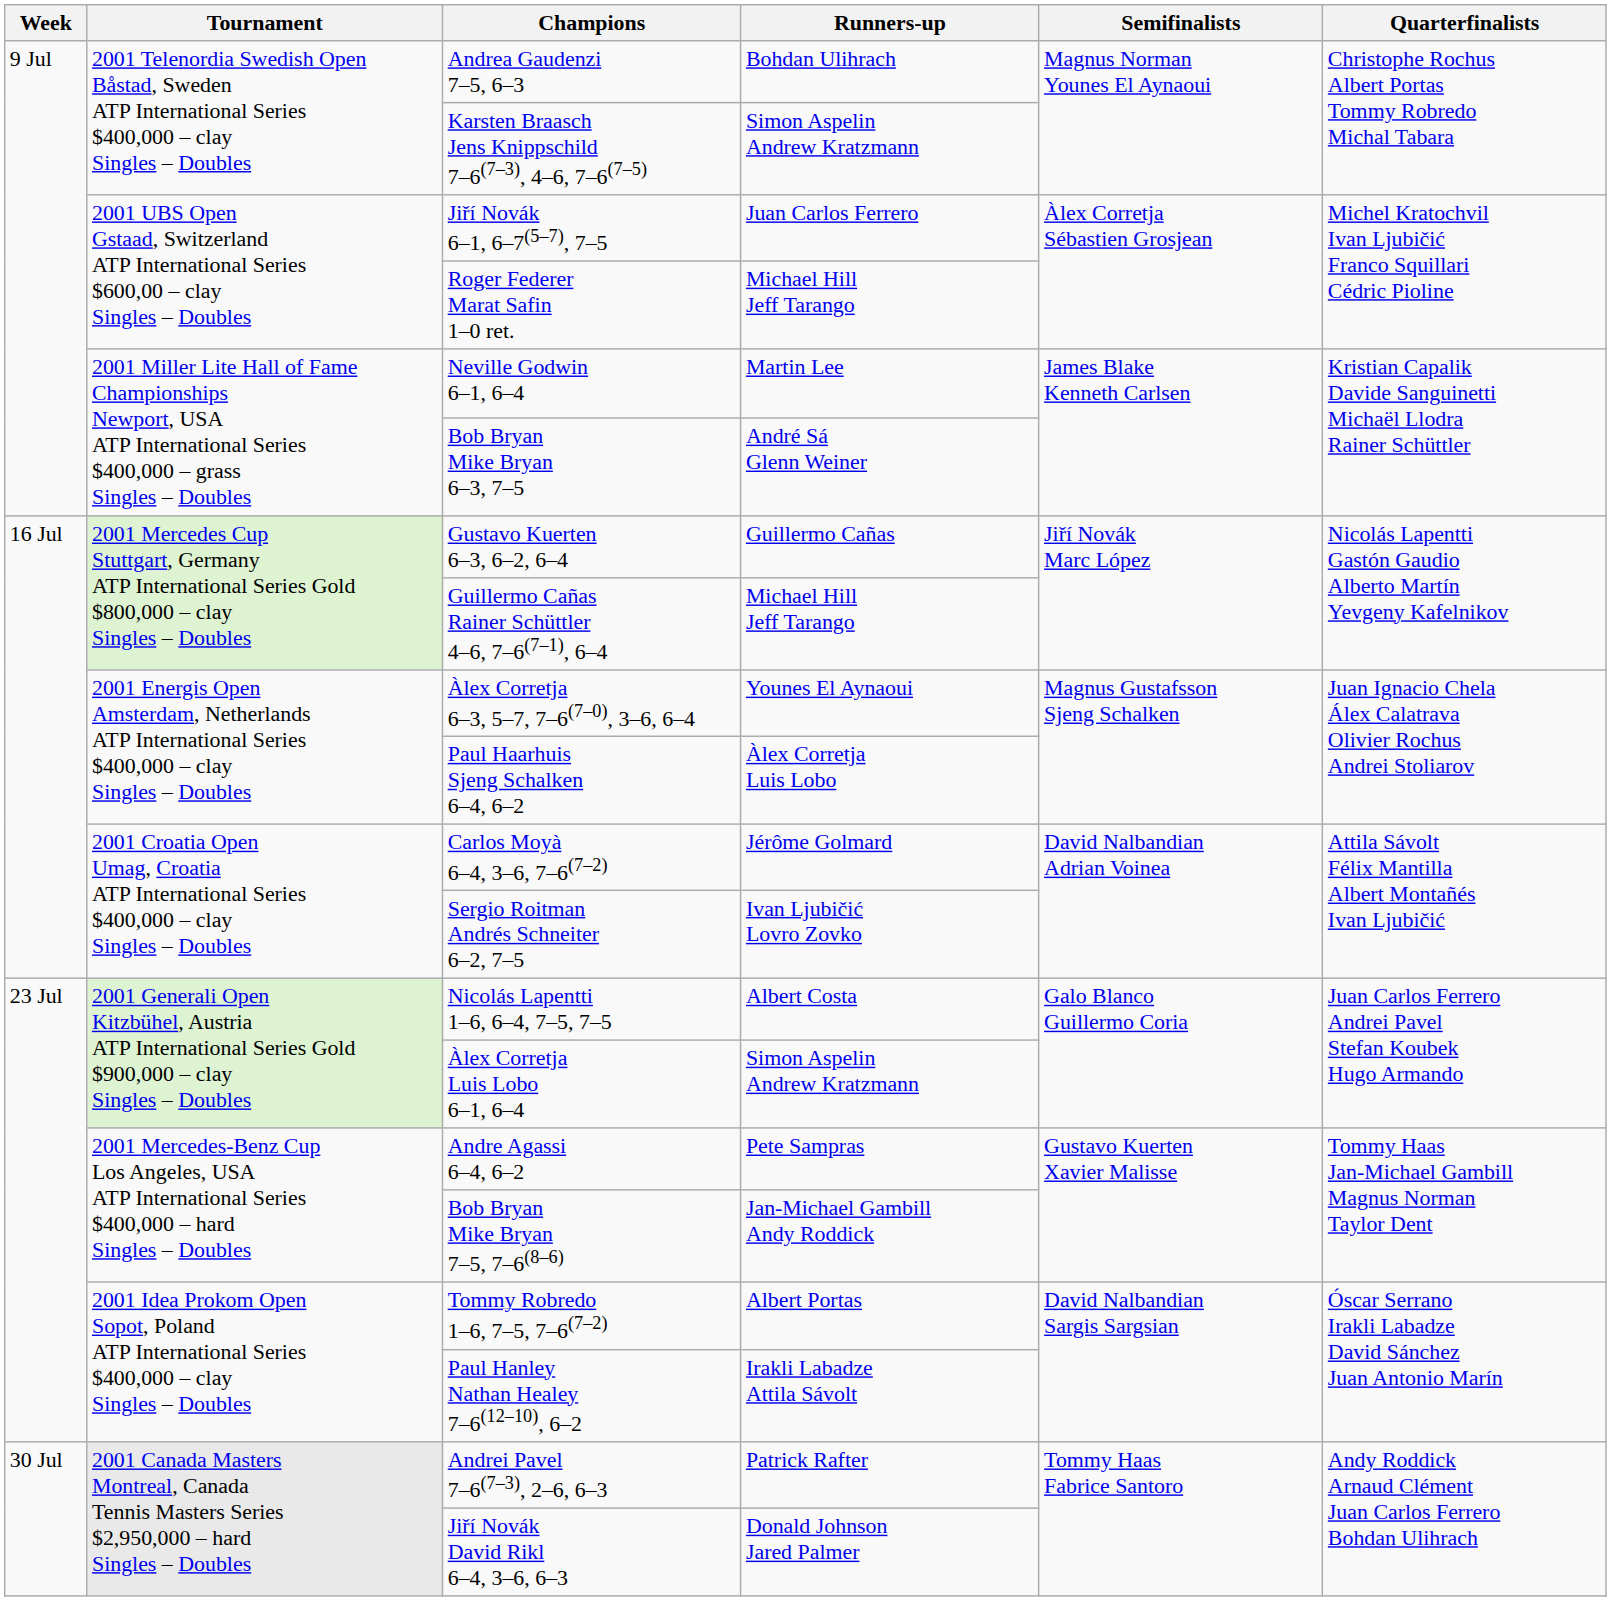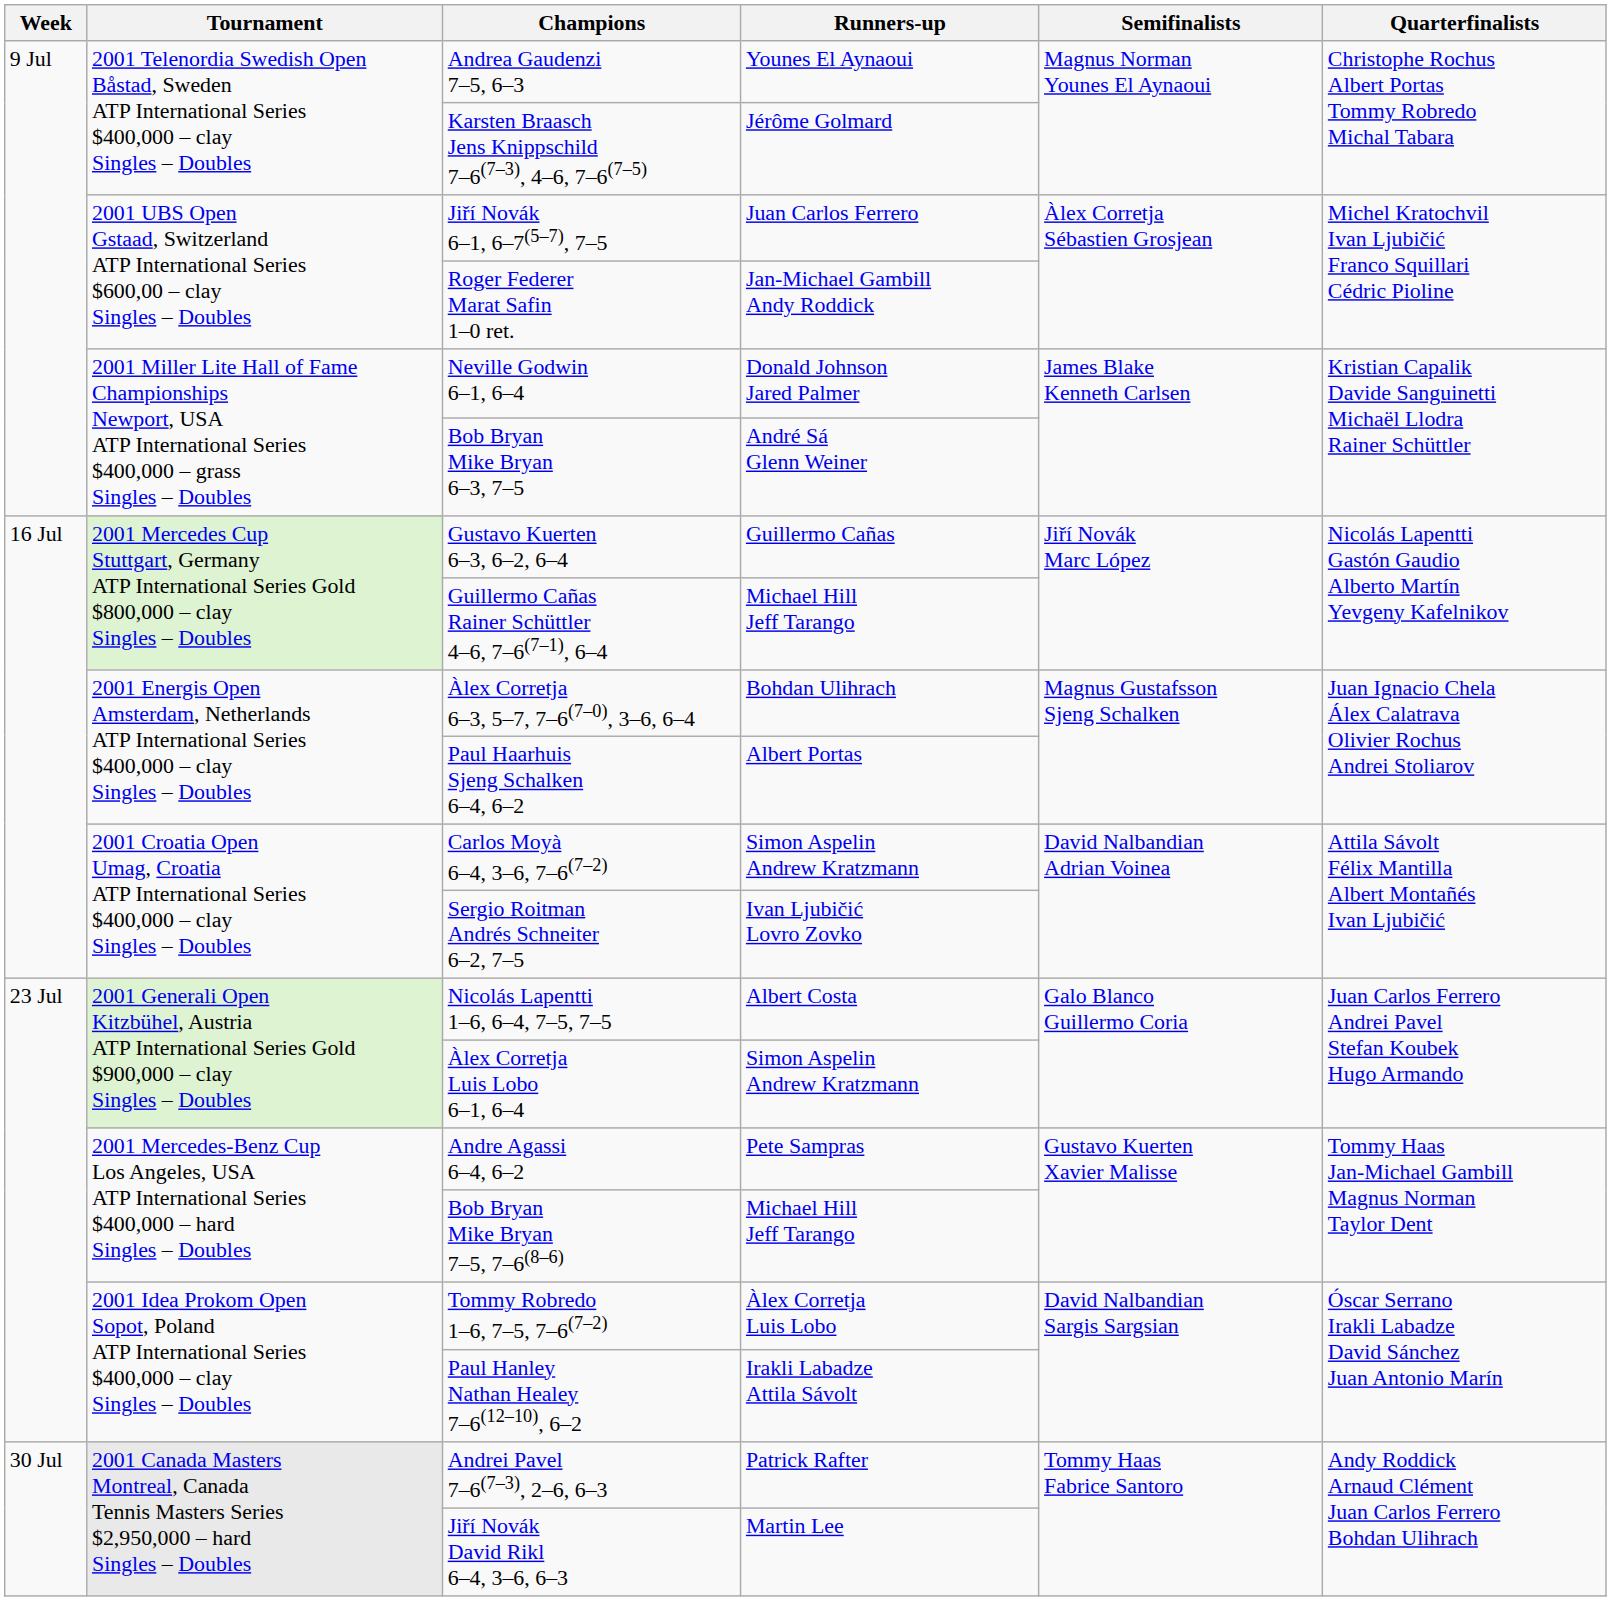Andrea Gaudenzi 7–5, 6–3 | Runners-up: Bohdan Ulihrach -> Younes El Aynaoui
Karsten Braasch Jens Knippschild 7–6(7–3), 4–6, 7–6(7–5) | Runners-up: Simon Aspelin Andrew Kratzmann -> Jérôme Golmard
Roger Federer Marat Safin 1–0 ret. | Runners-up: Michael Hill Jeff Tarango -> Jan-Michael Gambill Andy Roddick
Neville Godwin 6–1, 6–4 | Runners-up: Martin Lee -> Donald Johnson Jared Palmer
Àlex Corretja 6–3, 5–7, 7–6(7–0), 3–6, 6–4 | Runners-up: Younes El Aynaoui -> Bohdan Ulihrach
Paul Haarhuis Sjeng Schalken 6–4, 6–2 | Runners-up: Àlex Corretja Luis Lobo -> Albert Portas
Carlos Moyà 6–4, 3–6, 7–6(7–2) | Runners-up: Jérôme Golmard -> Simon Aspelin Andrew Kratzmann
Bob Bryan Mike Bryan 7–5, 7–6(8–6) | Runners-up: Jan-Michael Gambill Andy Roddick -> Michael Hill Jeff Tarango
Tommy Robredo 1–6, 7–5, 7–6(7–2) | Runners-up: Albert Portas -> Àlex Corretja Luis Lobo
Jiří Novák David Rikl 6–4, 3–6, 6–3 | Runners-up: Donald Johnson Jared Palmer -> Martin Lee
